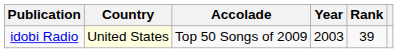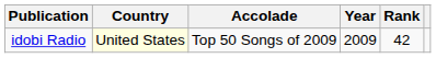idobi Radio | Year: 2003 -> 2009
idobi Radio | Rank: 39 -> 42
